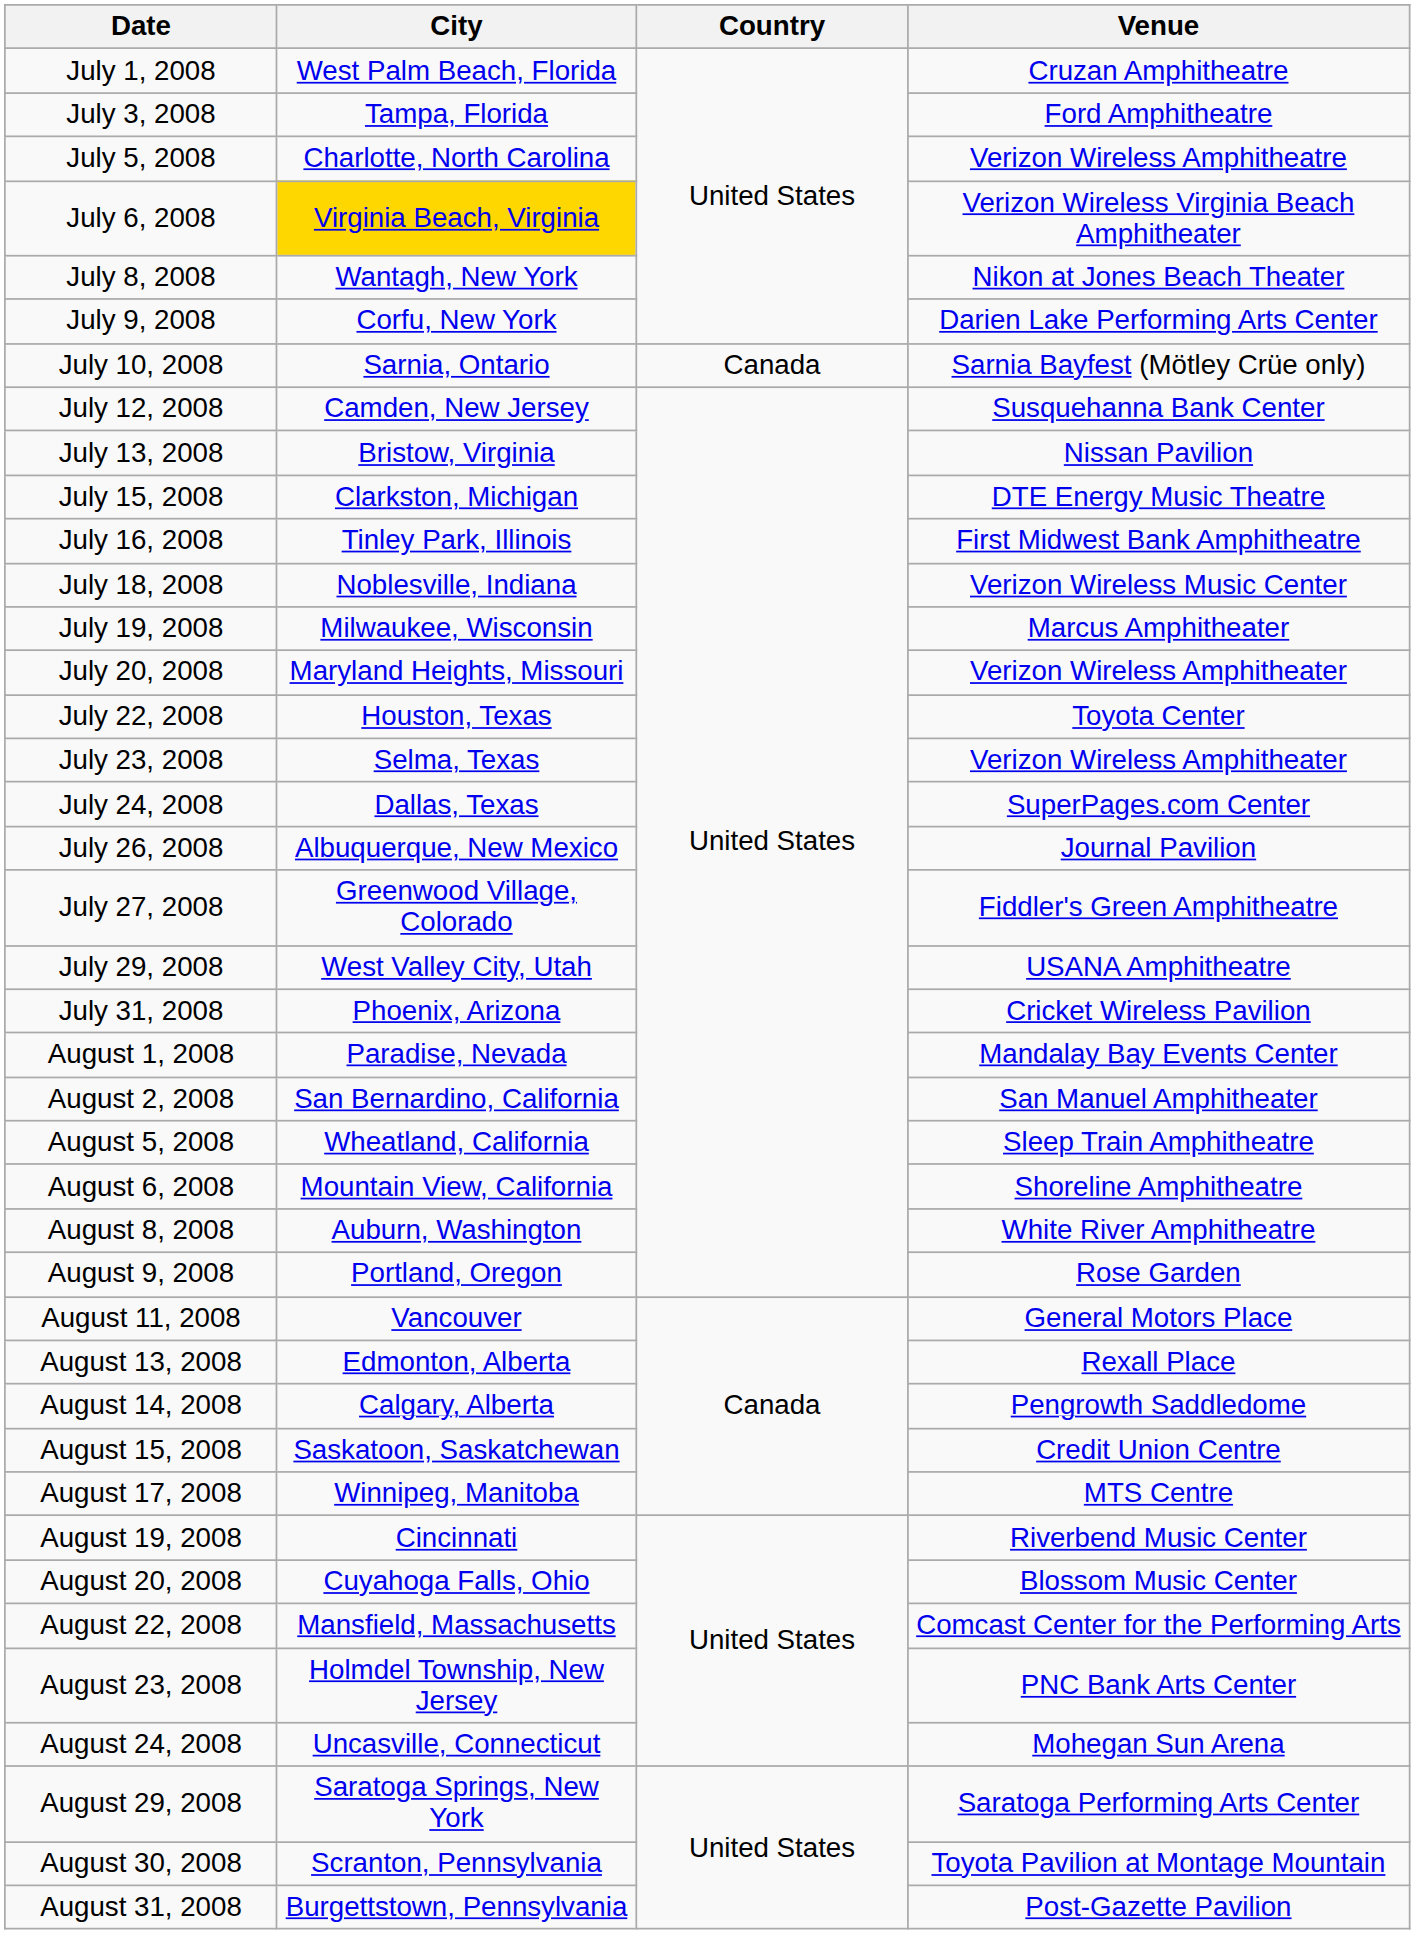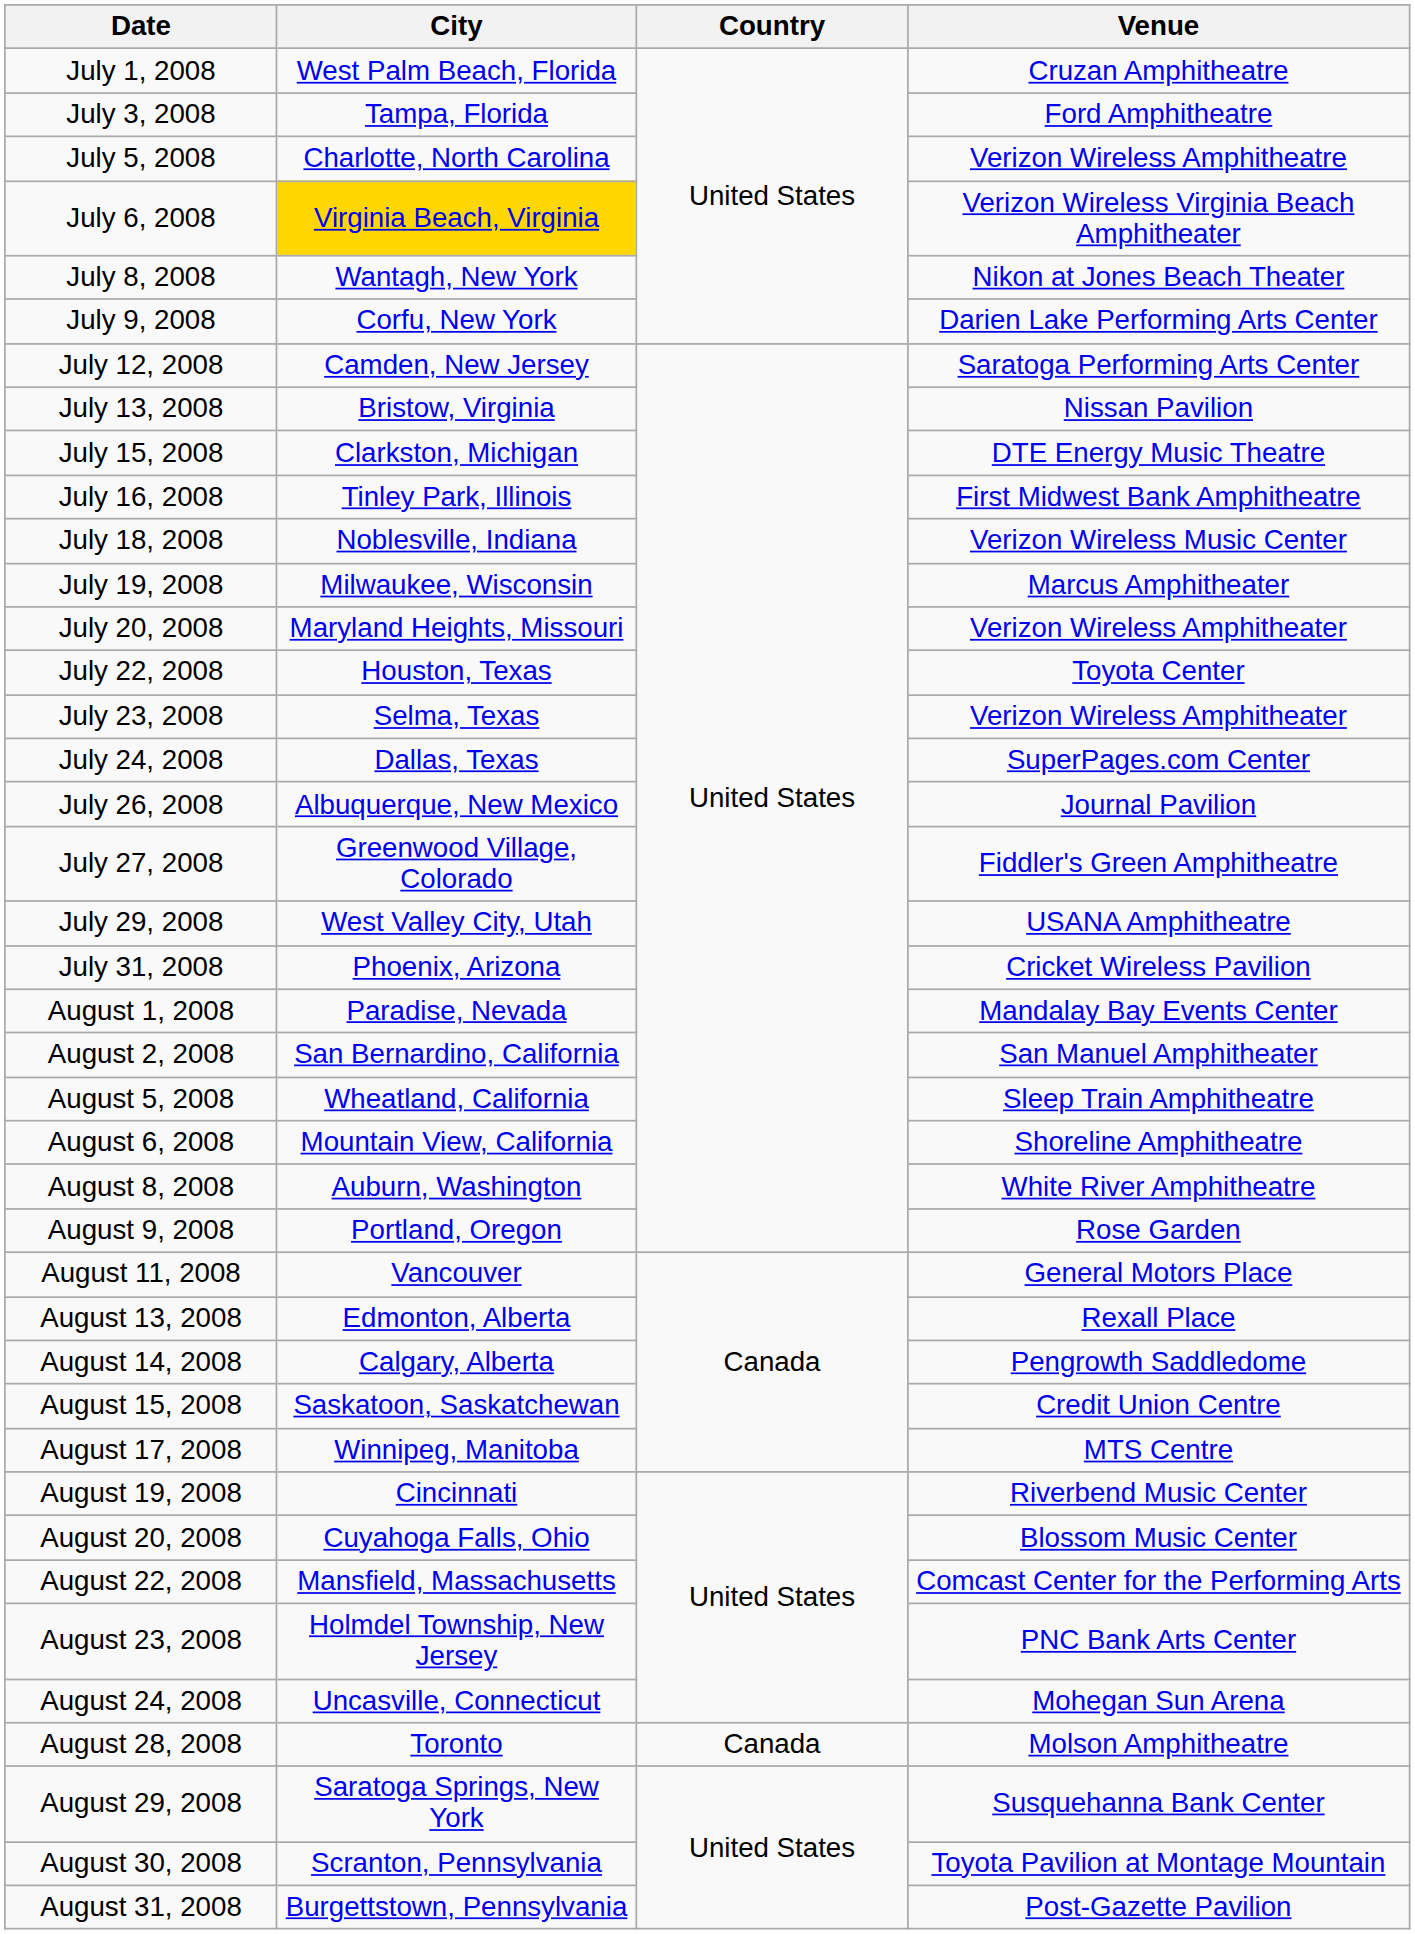- row: July 10, 2008 | Sarnia, Ontario | Canada | Sarnia Bayfest (Mötley Crüe only)
July 12, 2008 | Venue: Susquehanna Bank Center -> Saratoga Performing Arts Center
+ row: August 28, 2008 | Toronto | Canada | Molson Amphitheatre
August 29, 2008 | Venue: Saratoga Performing Arts Center -> Susquehanna Bank Center
